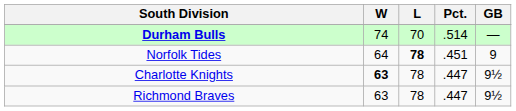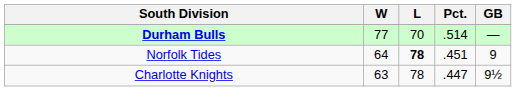Durham Bulls | W: 74 -> 77
Charlotte Knights | W: bold -> normal
- row: Richmond Braves | 63 | 78 | .447 | 9½
